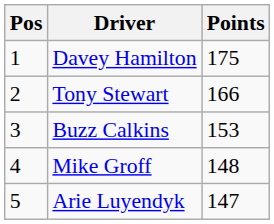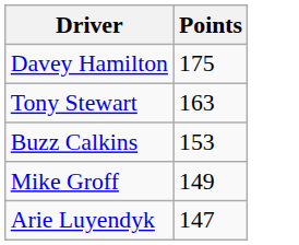- column: Pos | 1 | 2 | 3 | 4 | 5
Tony Stewart | Points: 166 -> 163
Mike Groff | Points: 148 -> 149
